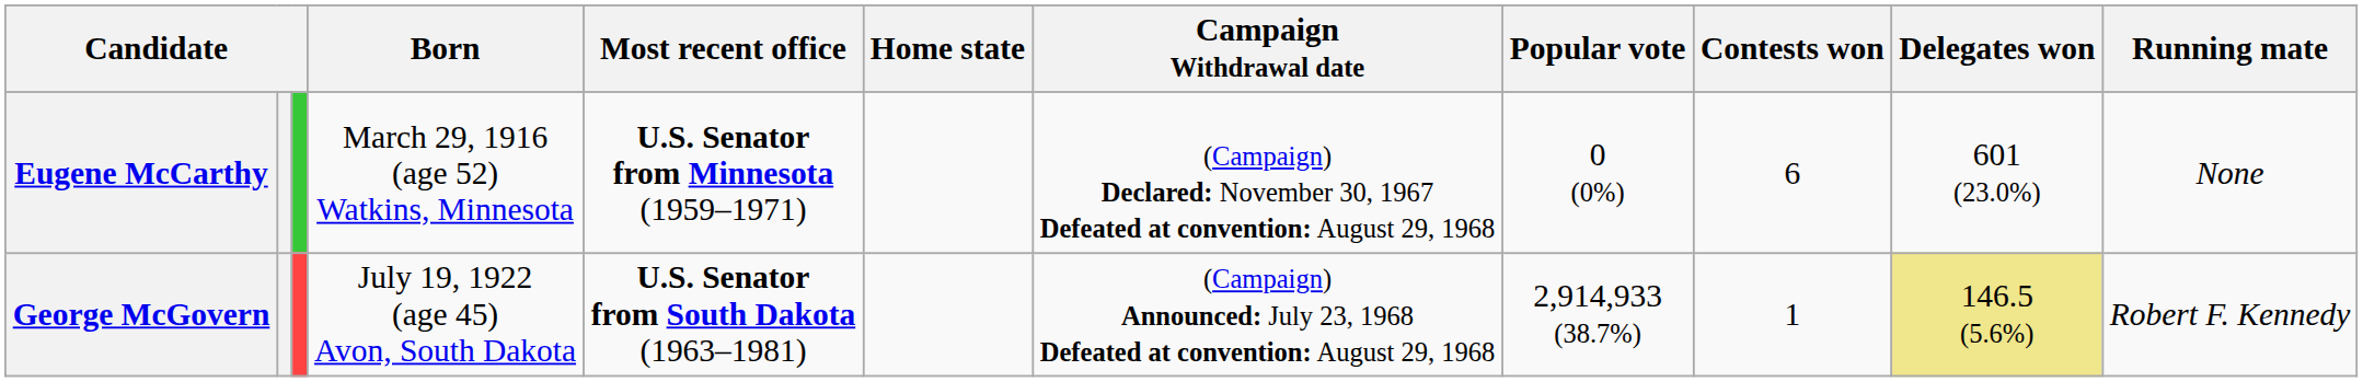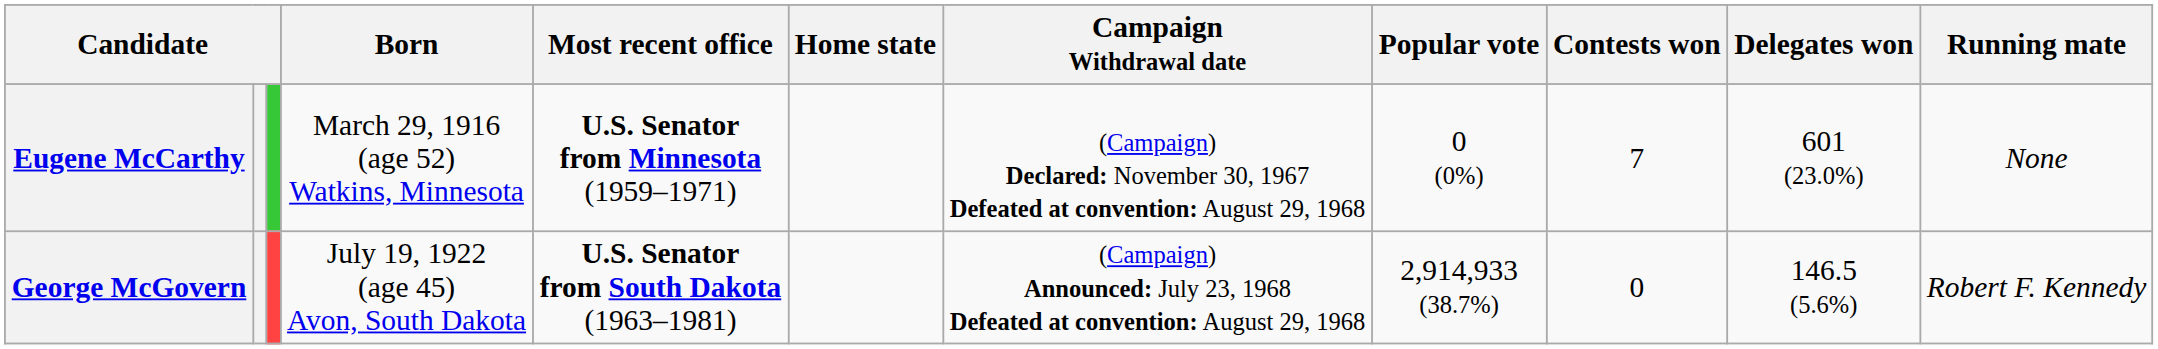Eugene McCarthy | Contests won: 6 -> 7
George McGovern | Contests won: 1 -> 0
George McGovern | Delegates won: khaki background -> no background
